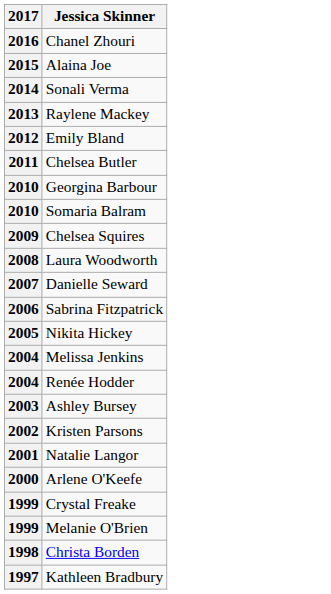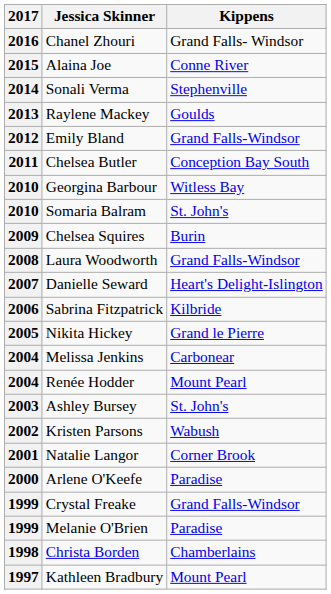+ column: Kippens | Grand Falls- Windsor | Conne River | Stephenville | Goulds | Grand Falls-Windsor | Conception Bay South | Witless Bay | St. John's | Burin | Grand Falls-Windsor | Heart's Delight-Islington | Kilbride | Grand le Pierre | Carbonear | Mount Pearl | St. John's | Wabush | Corner Brook | Paradise | Grand Falls-Windsor | Paradise | Chamberlains | Mount Pearl
